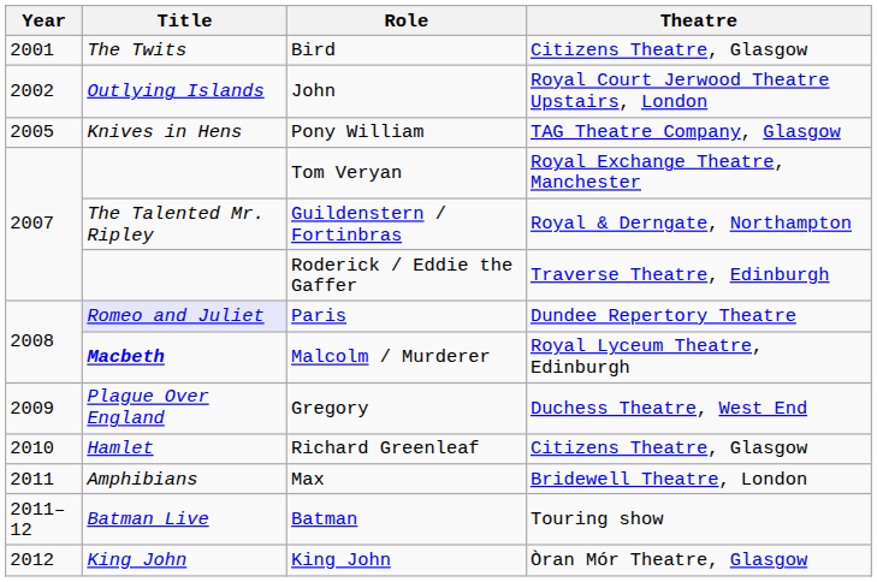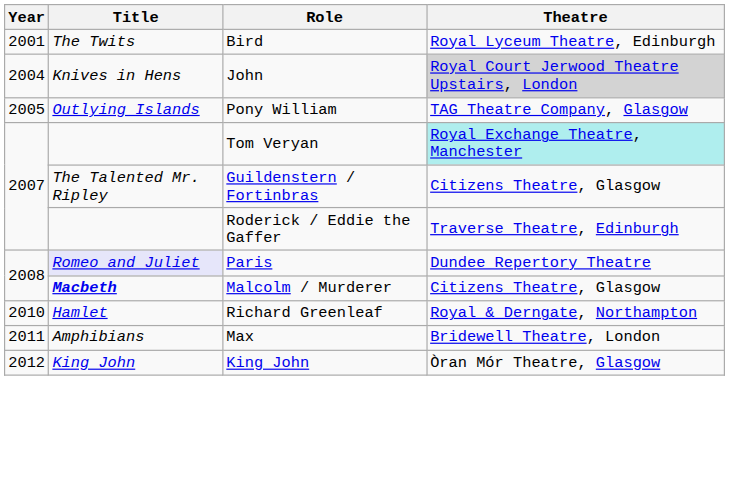Bird | Theatre: Citizens Theatre, Glasgow -> Royal Lyceum Theatre, Edinburgh
John | Year: 2002 -> 2004
John | Title: Outlying Islands -> Knives in Hens
John | Theatre: no background -> lightgrey background
Pony William | Title: Knives in Hens -> Outlying Islands
Tom Veryan | Theatre: no background -> paleturquoise background
Guildenstern / Fortinbras | Theatre: Royal & Derngate, Northampton -> Citizens Theatre, Glasgow
Malcolm / Murderer | Theatre: Royal Lyceum Theatre, Edinburgh -> Citizens Theatre, Glasgow
- row: 2009 | Plague Over England | Gregory | Duchess Theatre, West End
Richard Greenleaf | Theatre: Citizens Theatre, Glasgow -> Royal & Derngate, Northampton
- row: 2011–12 | Batman Live | Batman | Touring show
